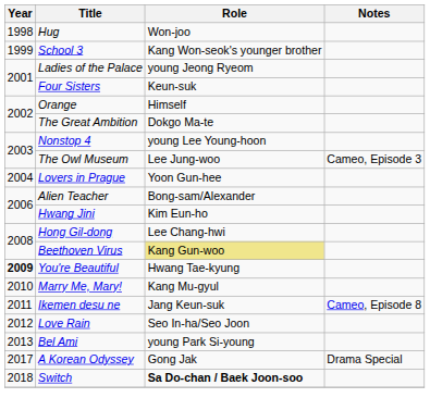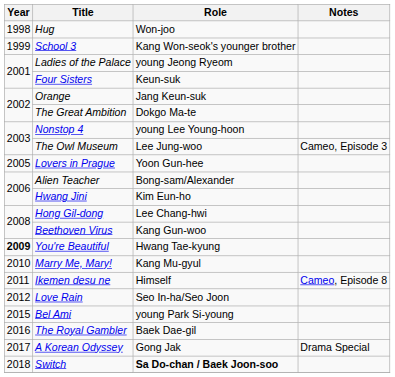Orange | Role: Himself -> Jang Keun-suk
Lovers in Prague | Year: 2004 -> 2005
Beethoven Virus | Role: khaki background -> no background
Ikemen desu ne | Role: Jang Keun-suk -> Himself
Bel Ami | Year: 2013 -> 2015
+ row: 2016 | The Royal Gambler | Baek Dae-gil
